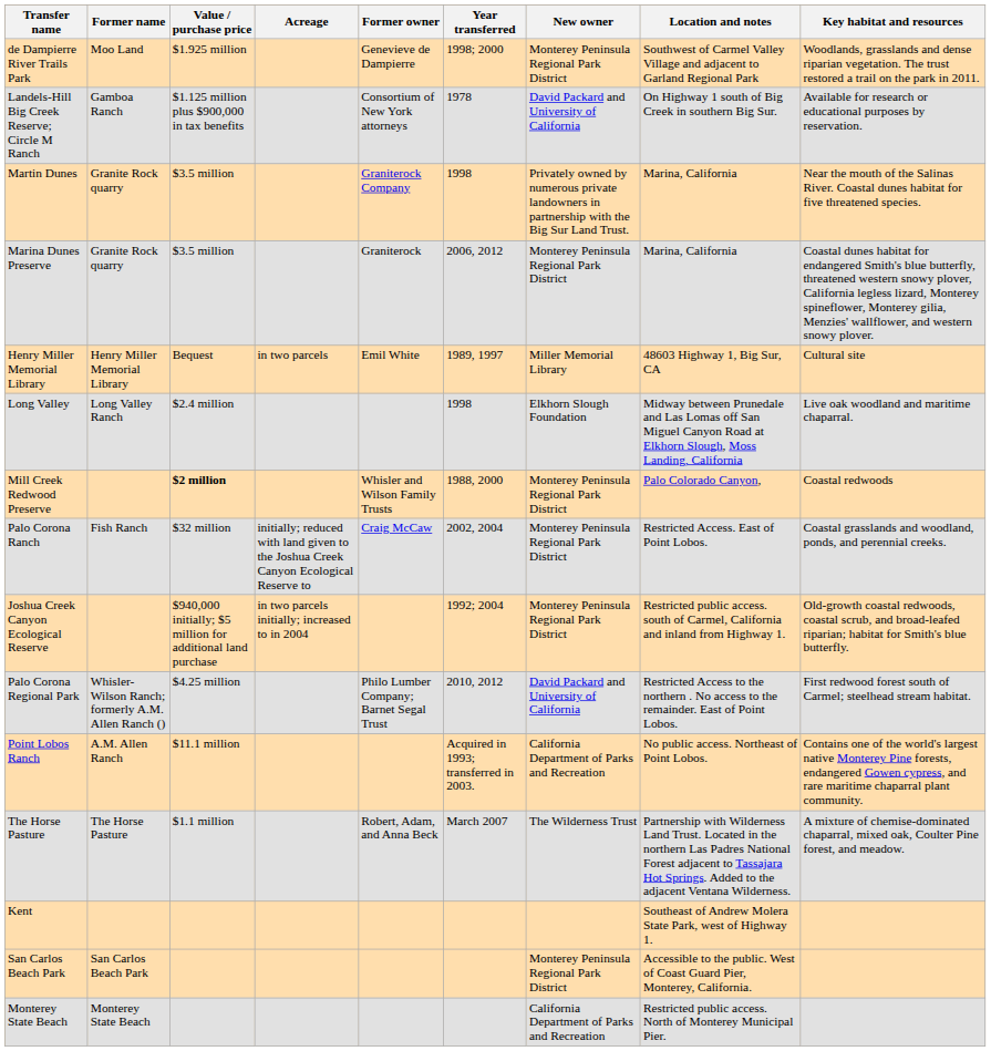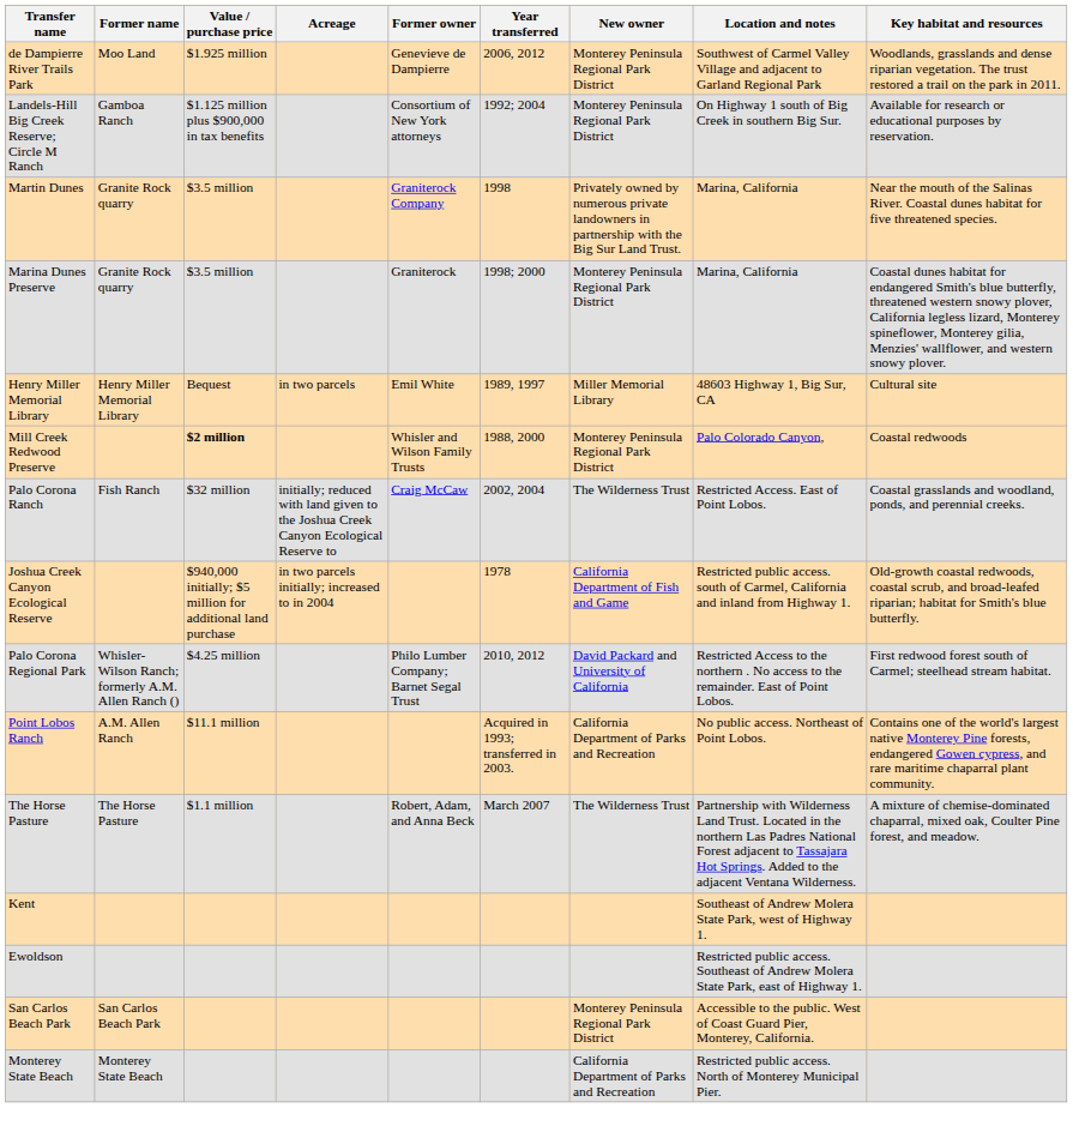de Dampierre River Trails Park | Year transferred: 1998; 2000 -> 2006, 2012
Landels-Hill Big Creek Reserve; Circle M Ranch | Year transferred: 1978 -> 1992; 2004
Landels-Hill Big Creek Reserve; Circle M Ranch | New owner: David Packard and University of California -> Monterey Peninsula Regional Park District
Marina Dunes Preserve | Year transferred: 2006, 2012 -> 1998; 2000
- row: Long Valley | Long Valley Ranch | $2.4 million | 1998 | Elkhorn Slough Foundation | Midway between Prunedale and Las Lomas off San Miguel Canyon Road at Elkhorn Slough, Moss Landing, California | Live oak woodland and maritime chaparral.
Palo Corona Ranch | New owner: Monterey Peninsula Regional Park District -> The Wilderness Trust
Joshua Creek Canyon Ecological Reserve | Year transferred: 1992; 2004 -> 1978
Joshua Creek Canyon Ecological Reserve | New owner: Monterey Peninsula Regional Park District -> California Department of Fish and Game
+ row: Ewoldson | Restricted public access. Southeast of Andrew Molera State Park, east of Highway 1.
